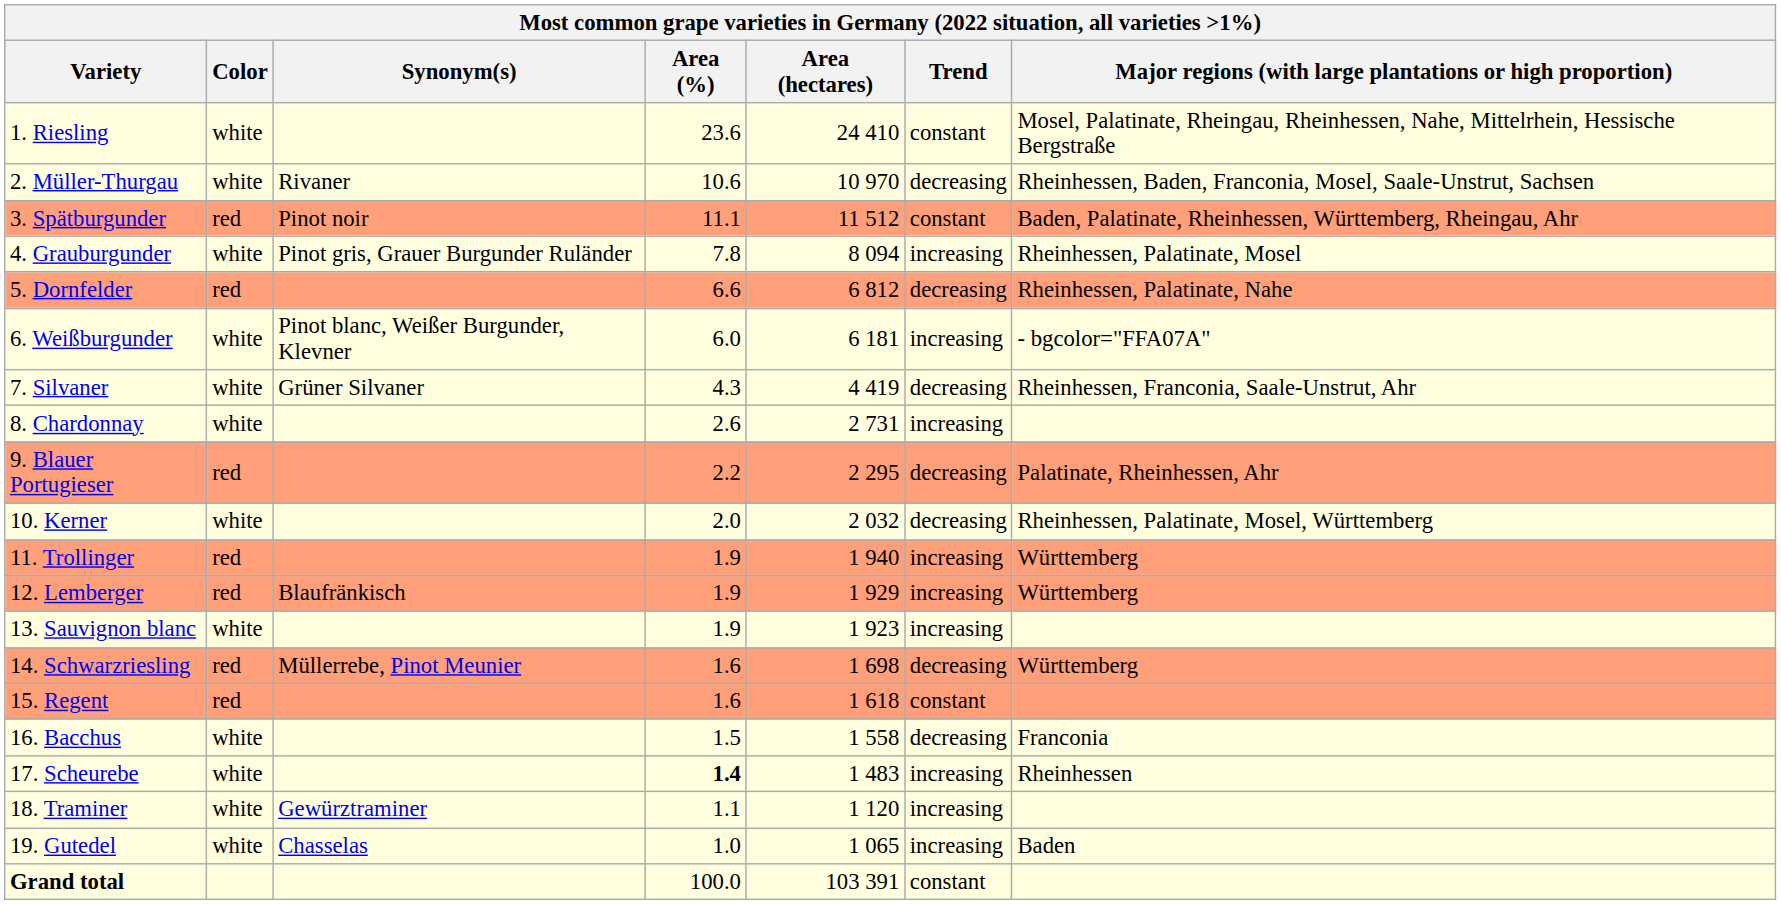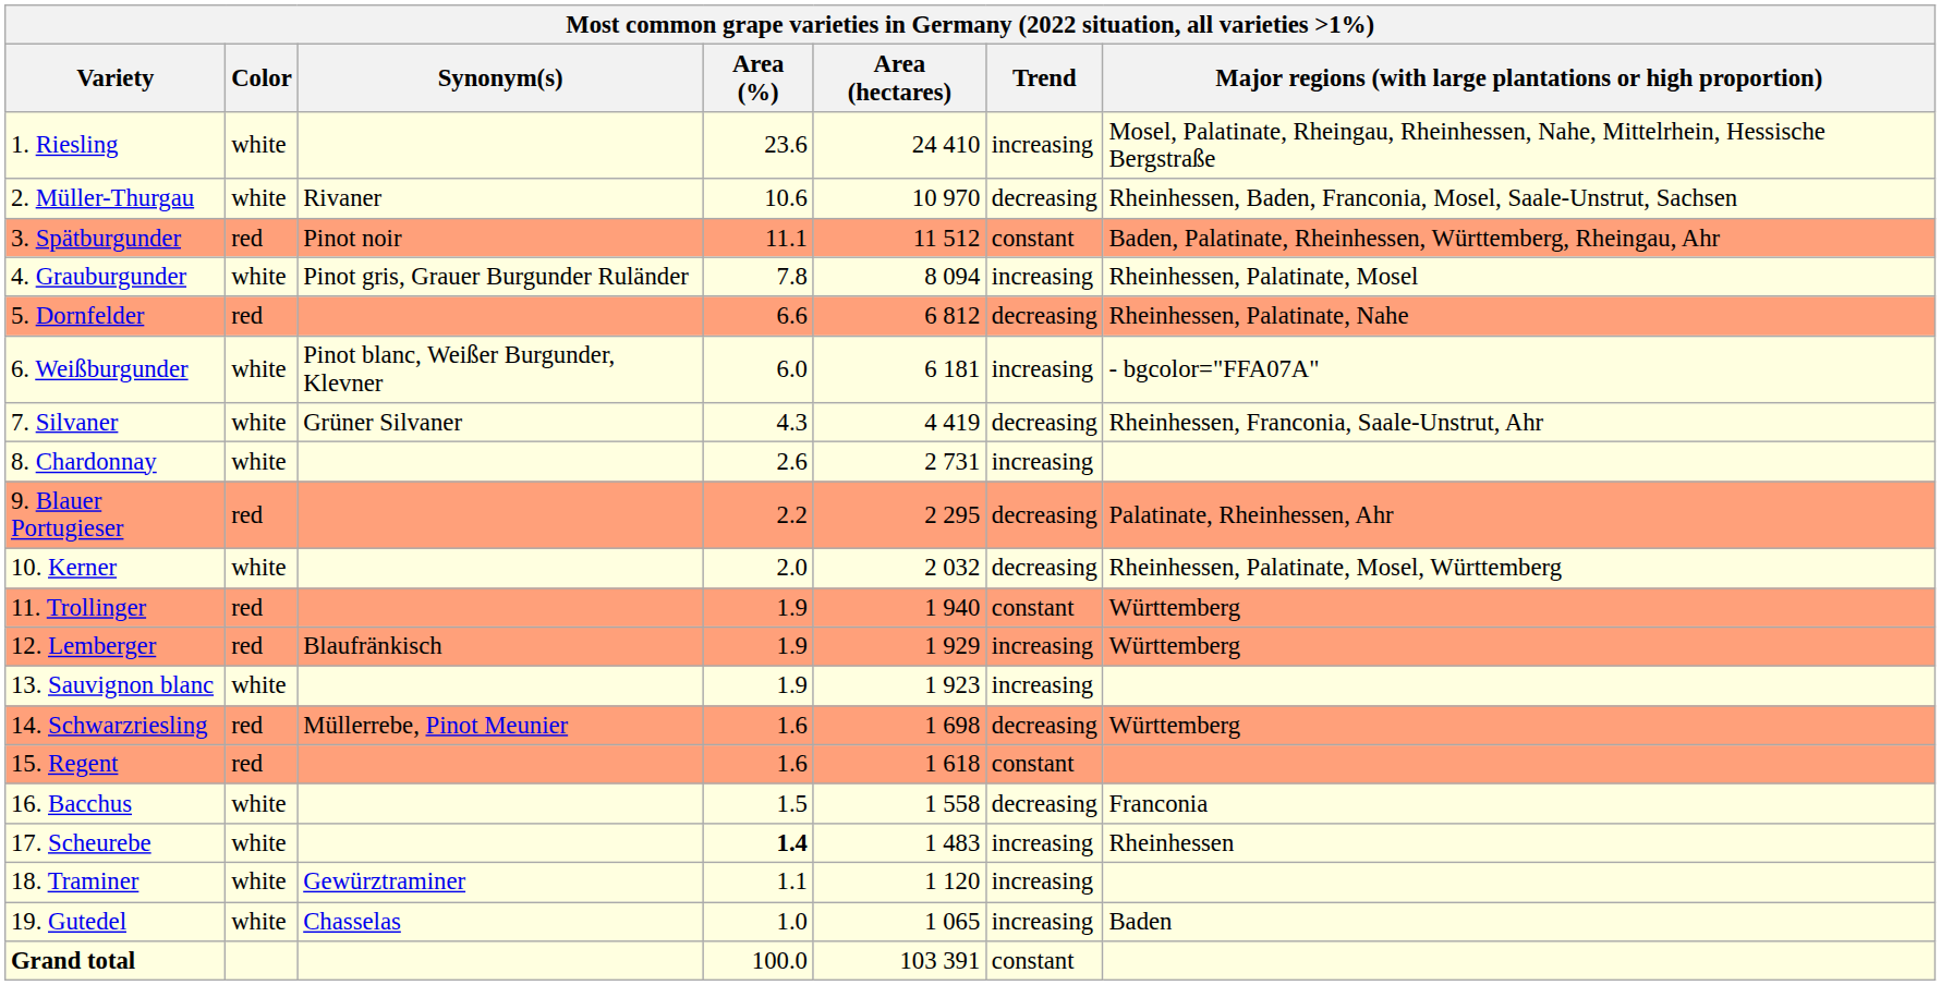1. Riesling | Trend: constant -> increasing
11. Trollinger | Trend: increasing -> constant
